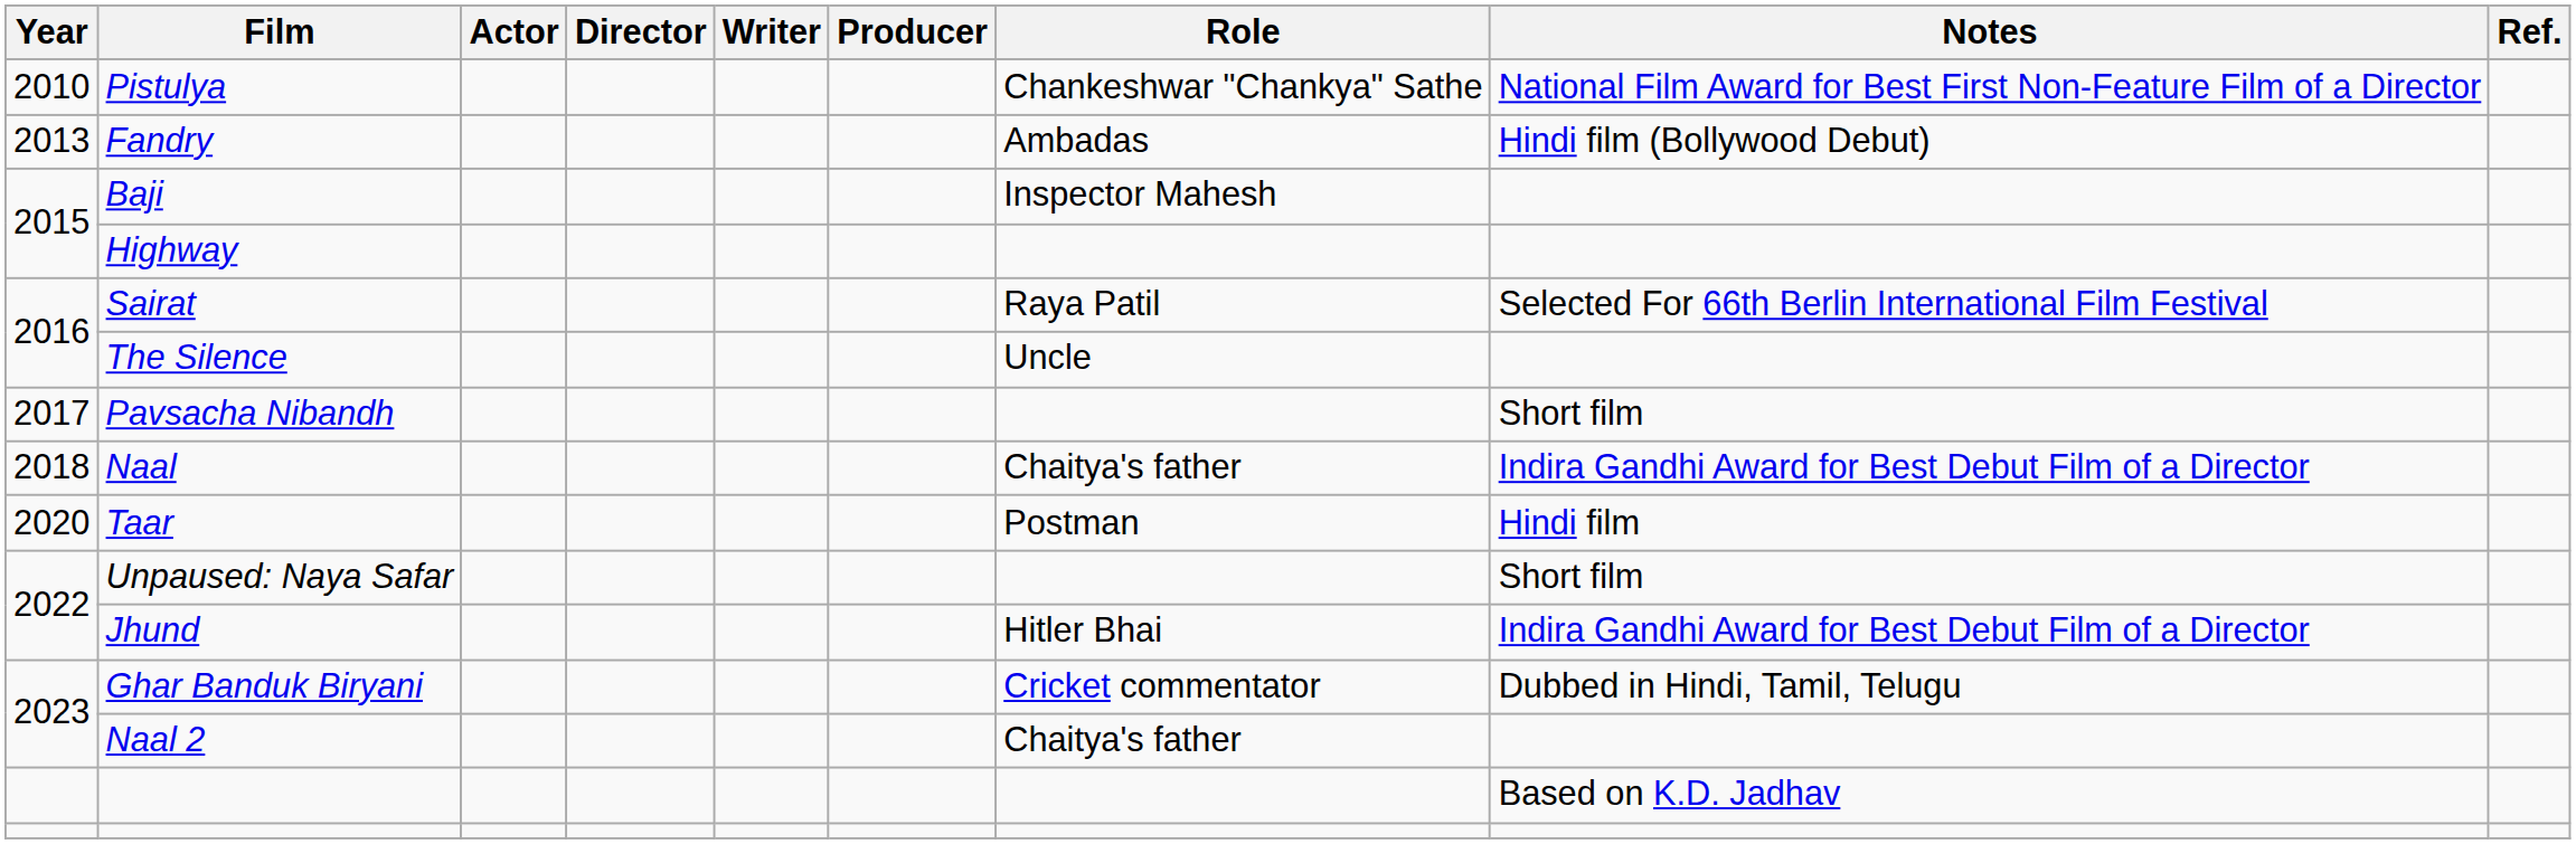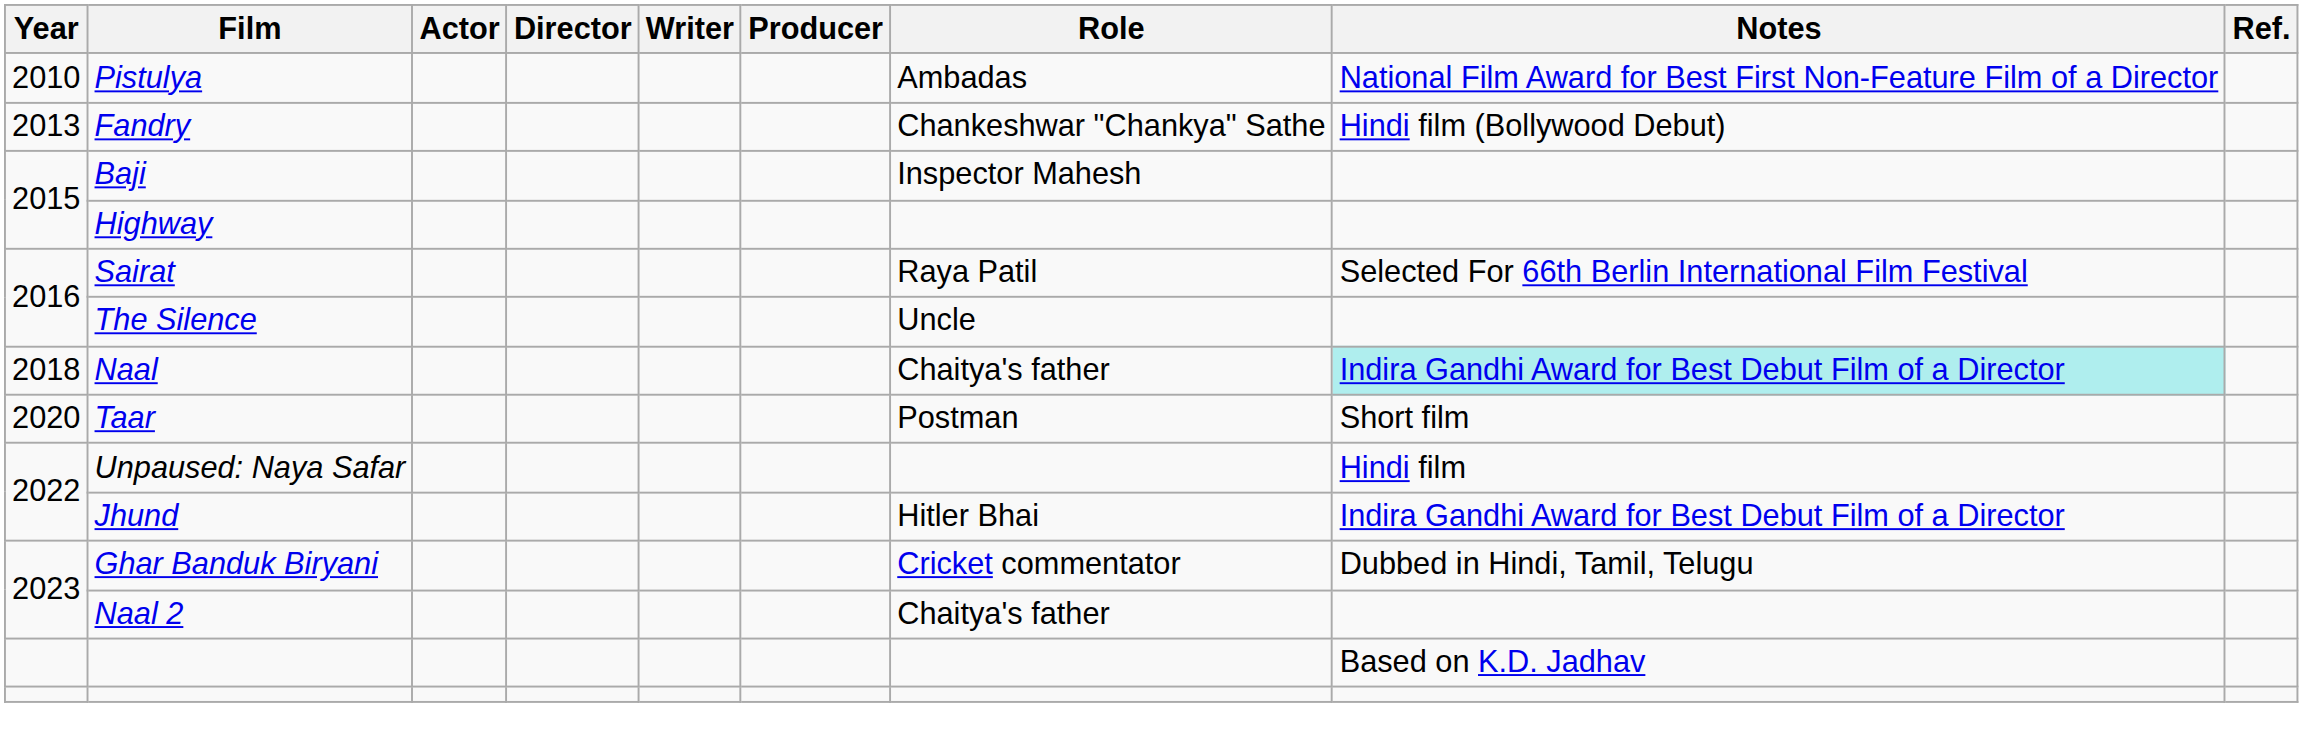Pistulya | Role: Chankeshwar "Chankya" Sathe -> Ambadas
Fandry | Role: Ambadas -> Chankeshwar "Chankya" Sathe
- row: 2017 | Pavsacha Nibandh | Short film
Naal | Notes: no background -> paleturquoise background
Taar | Notes: Hindi film -> Short film
Unpaused: Naya Safar | Notes: Short film -> Hindi film
